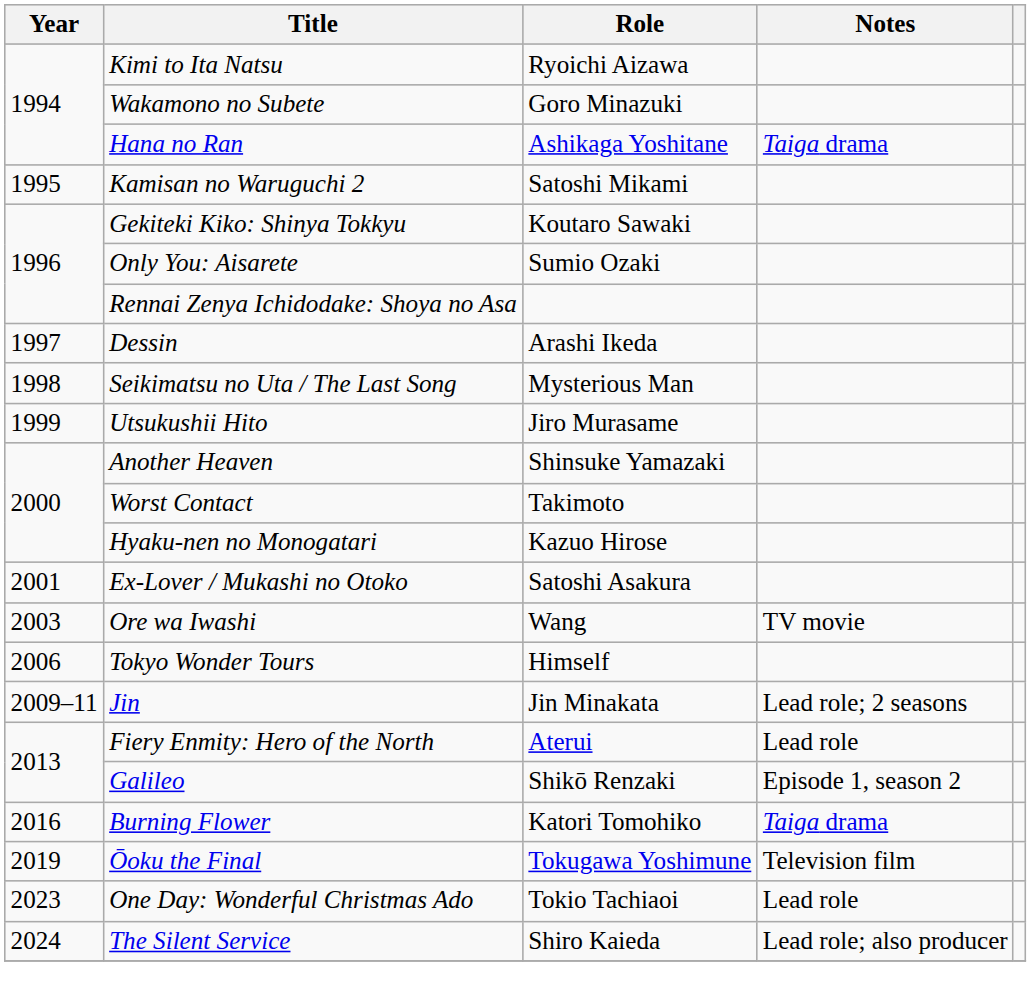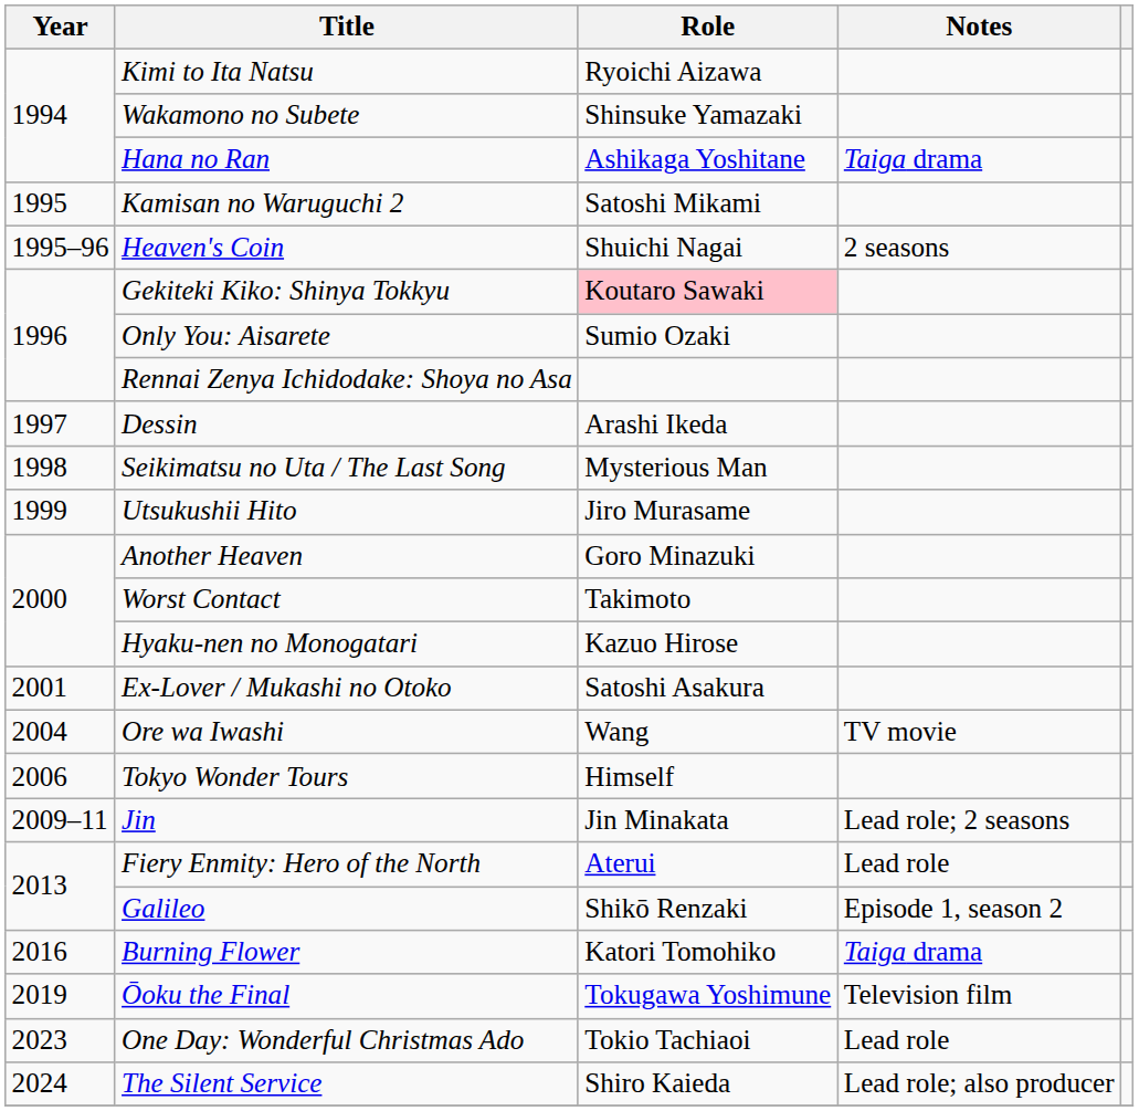Wakamono no Subete | Role: Goro Minazuki -> Shinsuke Yamazaki
+ row: 1995–96 | Heaven's Coin | Shuichi Nagai | 2 seasons
Gekiteki Kiko: Shinya Tokkyu | Role: no background -> pink background
Another Heaven | Role: Shinsuke Yamazaki -> Goro Minazuki
Ore wa Iwashi | Year: 2003 -> 2004
